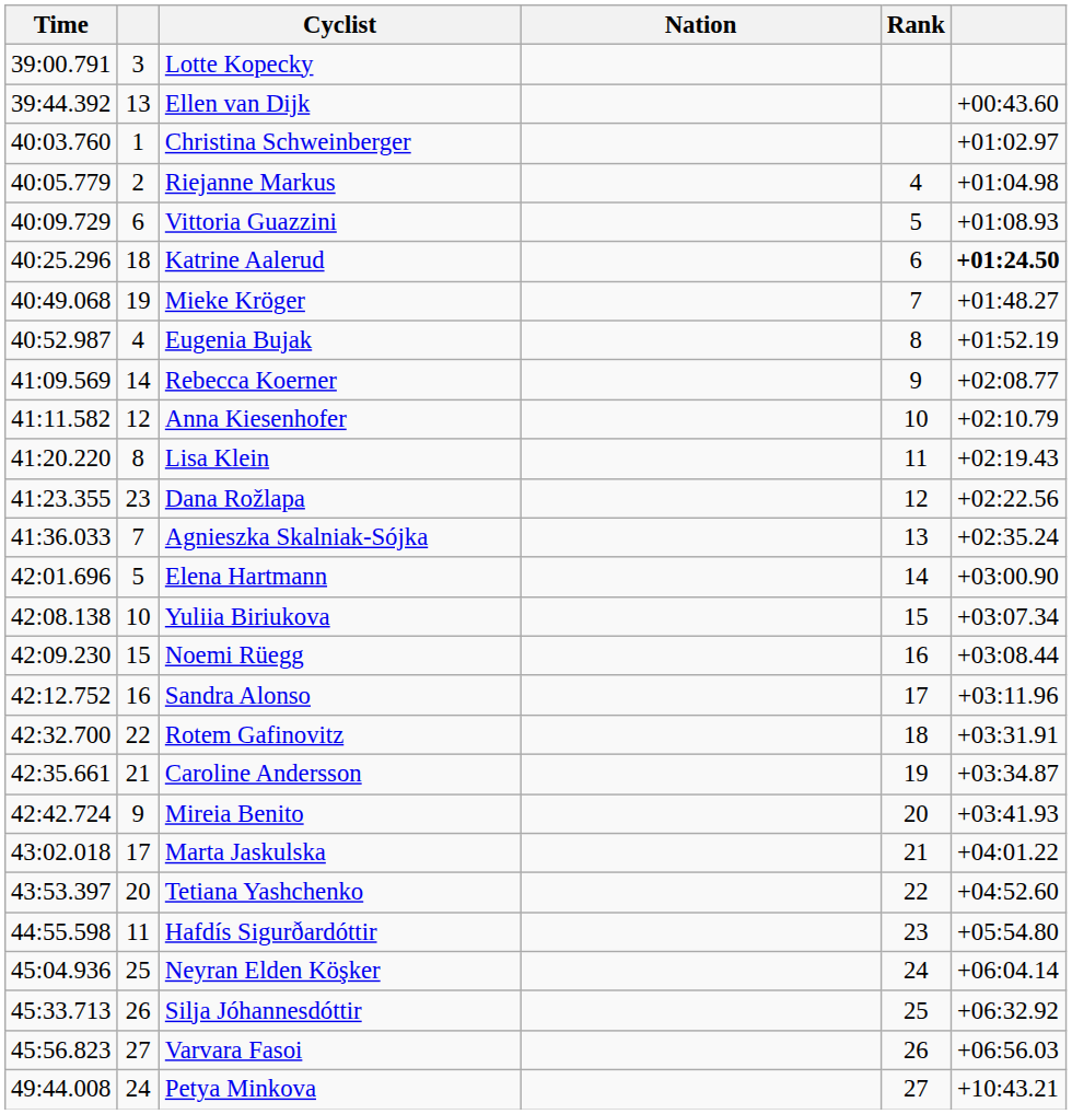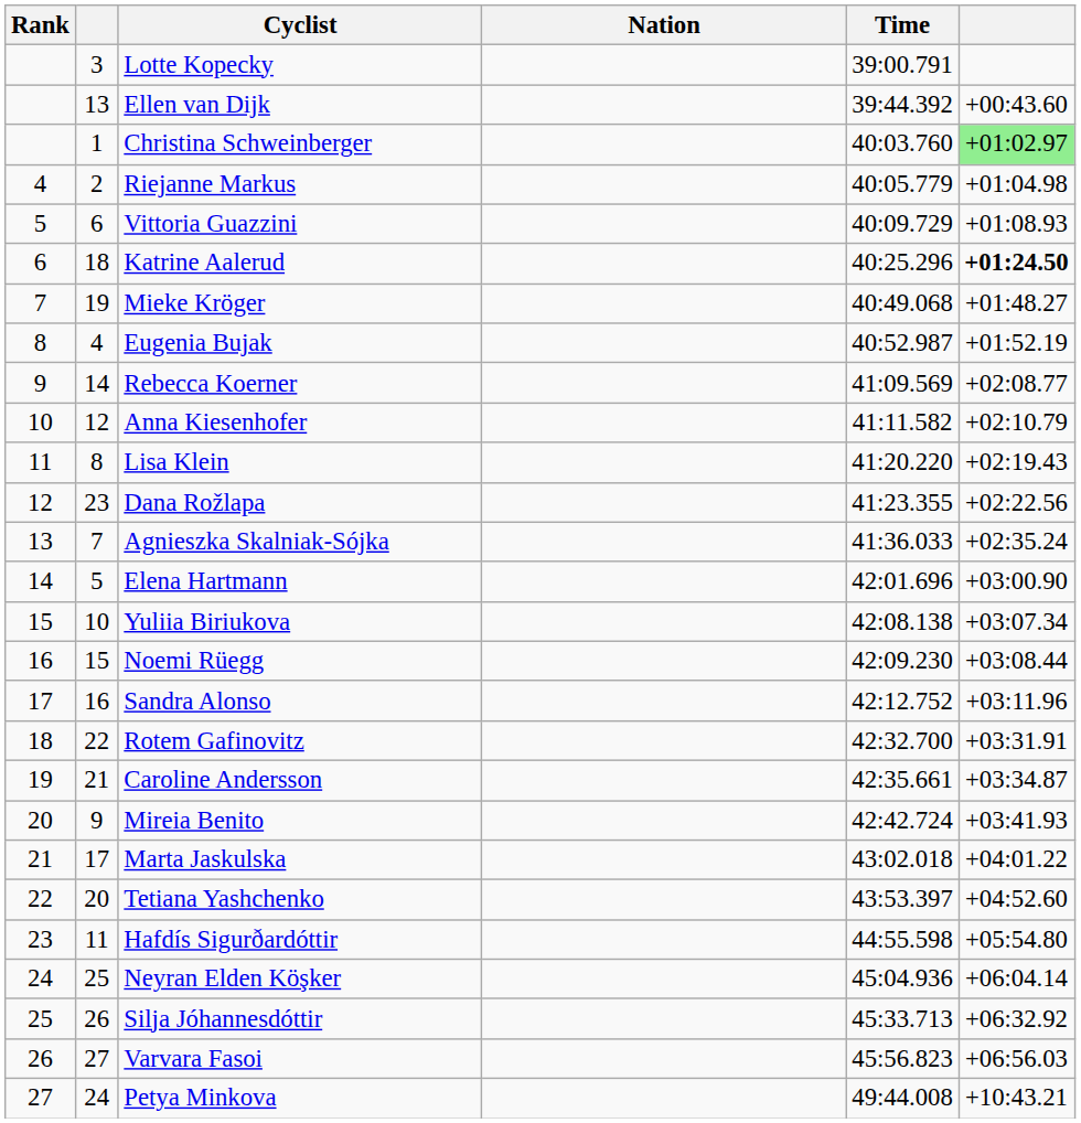columns swapped: Rank <-> Time
Christina Schweinberger | column 6: no background -> lightgreen background
